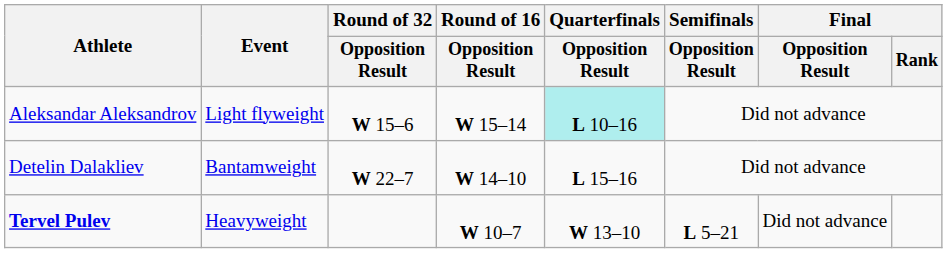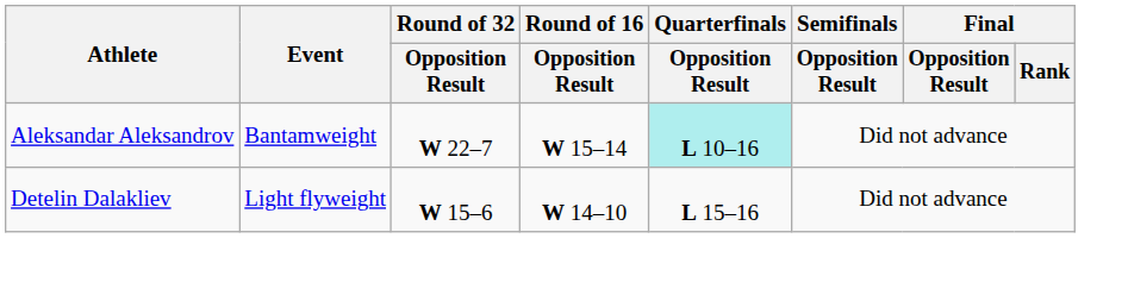Aleksandar Aleksandrov | Event: Light flyweight -> Bantamweight
Aleksandar Aleksandrov | Round of 32 / Opposition Result: W 15–6 -> W 22–7
Detelin Dalakliev | Event: Bantamweight -> Light flyweight
Detelin Dalakliev | Round of 32 / Opposition Result: W 22–7 -> W 15–6
- row: Tervel Pulev | Heavyweight | W 10–7 | W 13–10 | L 5–21 | Did not advance
